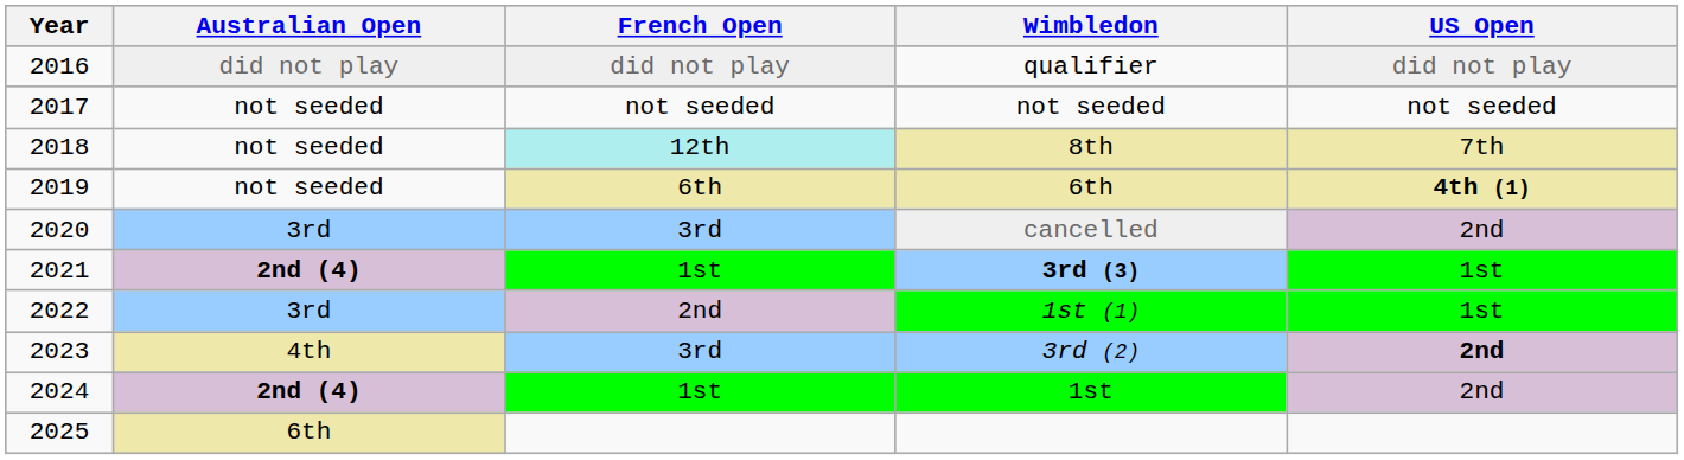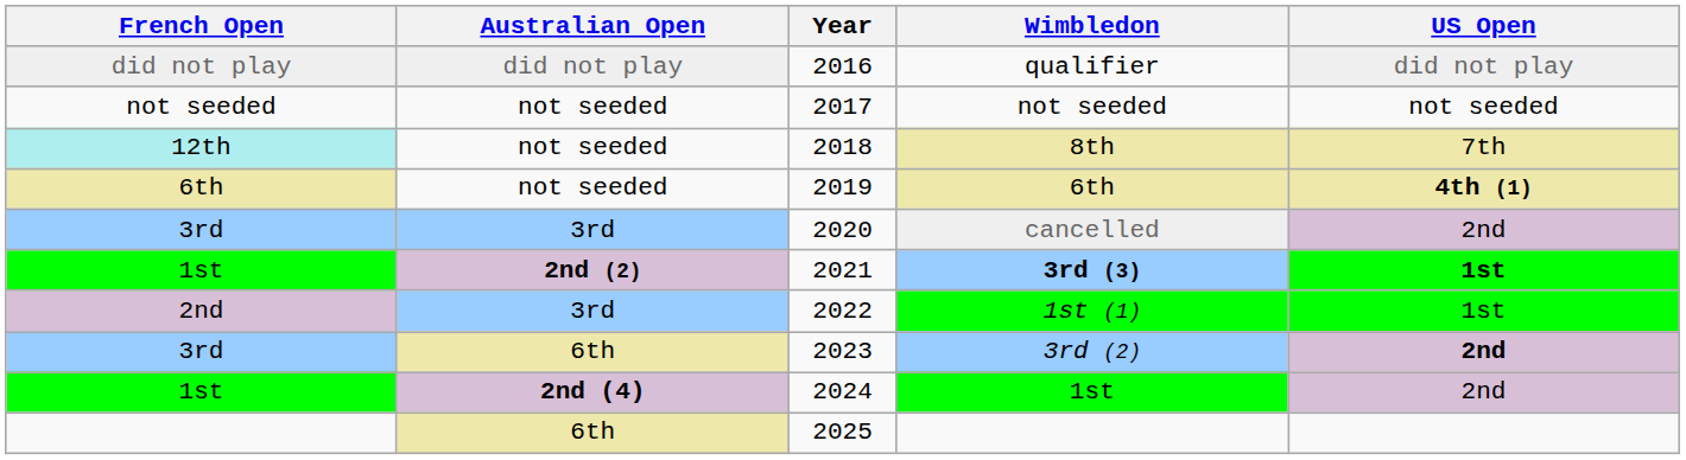columns swapped: Year <-> French Open
3rd (3) | Australian Open: 2nd (4) -> 2nd (2)
3rd (3) | US Open: normal -> bold
3rd (2) | Australian Open: 4th -> 6th
